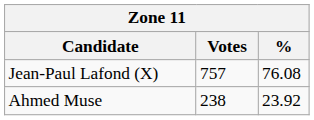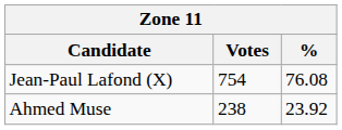Jean-Paul Lafond (X) | Votes: 757 -> 754
